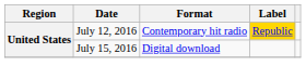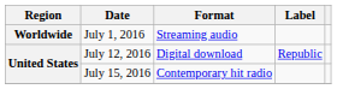+ row: Worldwide | July 1, 2016 | Streaming audio
July 12, 2016 | Format: Contemporary hit radio -> Digital download
July 12, 2016 | Label: gold background -> no background
July 15, 2016 | Format: Digital download -> Contemporary hit radio
